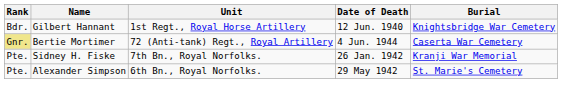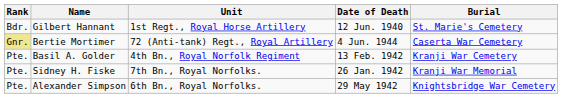Gilbert Hannant | Burial: Knightsbridge War Cemetery -> St. Marie's Cemetery
+ row: Pte. | Basil A. Golder | 4th Bn., Royal Norfolk Regiment | 13 Feb. 1942 | Kranji War Cemetery
Alexander Simpson | Burial: St. Marie's Cemetery -> Knightsbridge War Cemetery
